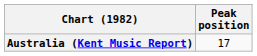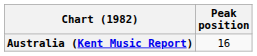Australia (Kent Music Report) | Peak position: 17 -> 16
